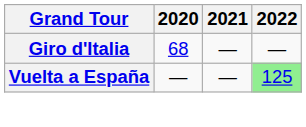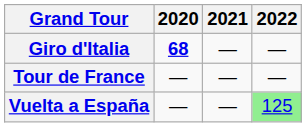Giro d'Italia | 2020: normal -> bold
+ row: Tour de France | — | — | —
